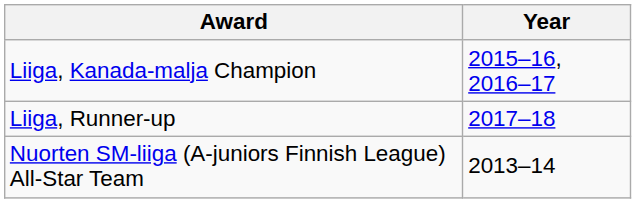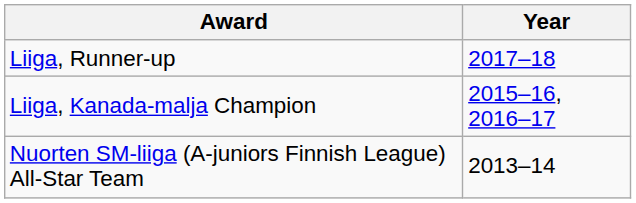rows swapped: Liiga, Kanada-malja Champion <-> Liiga, Runner-up
